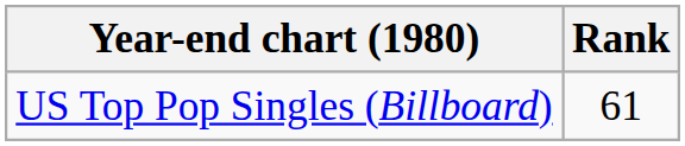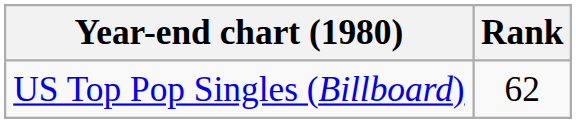US Top Pop Singles (Billboard) | Rank: 61 -> 62
